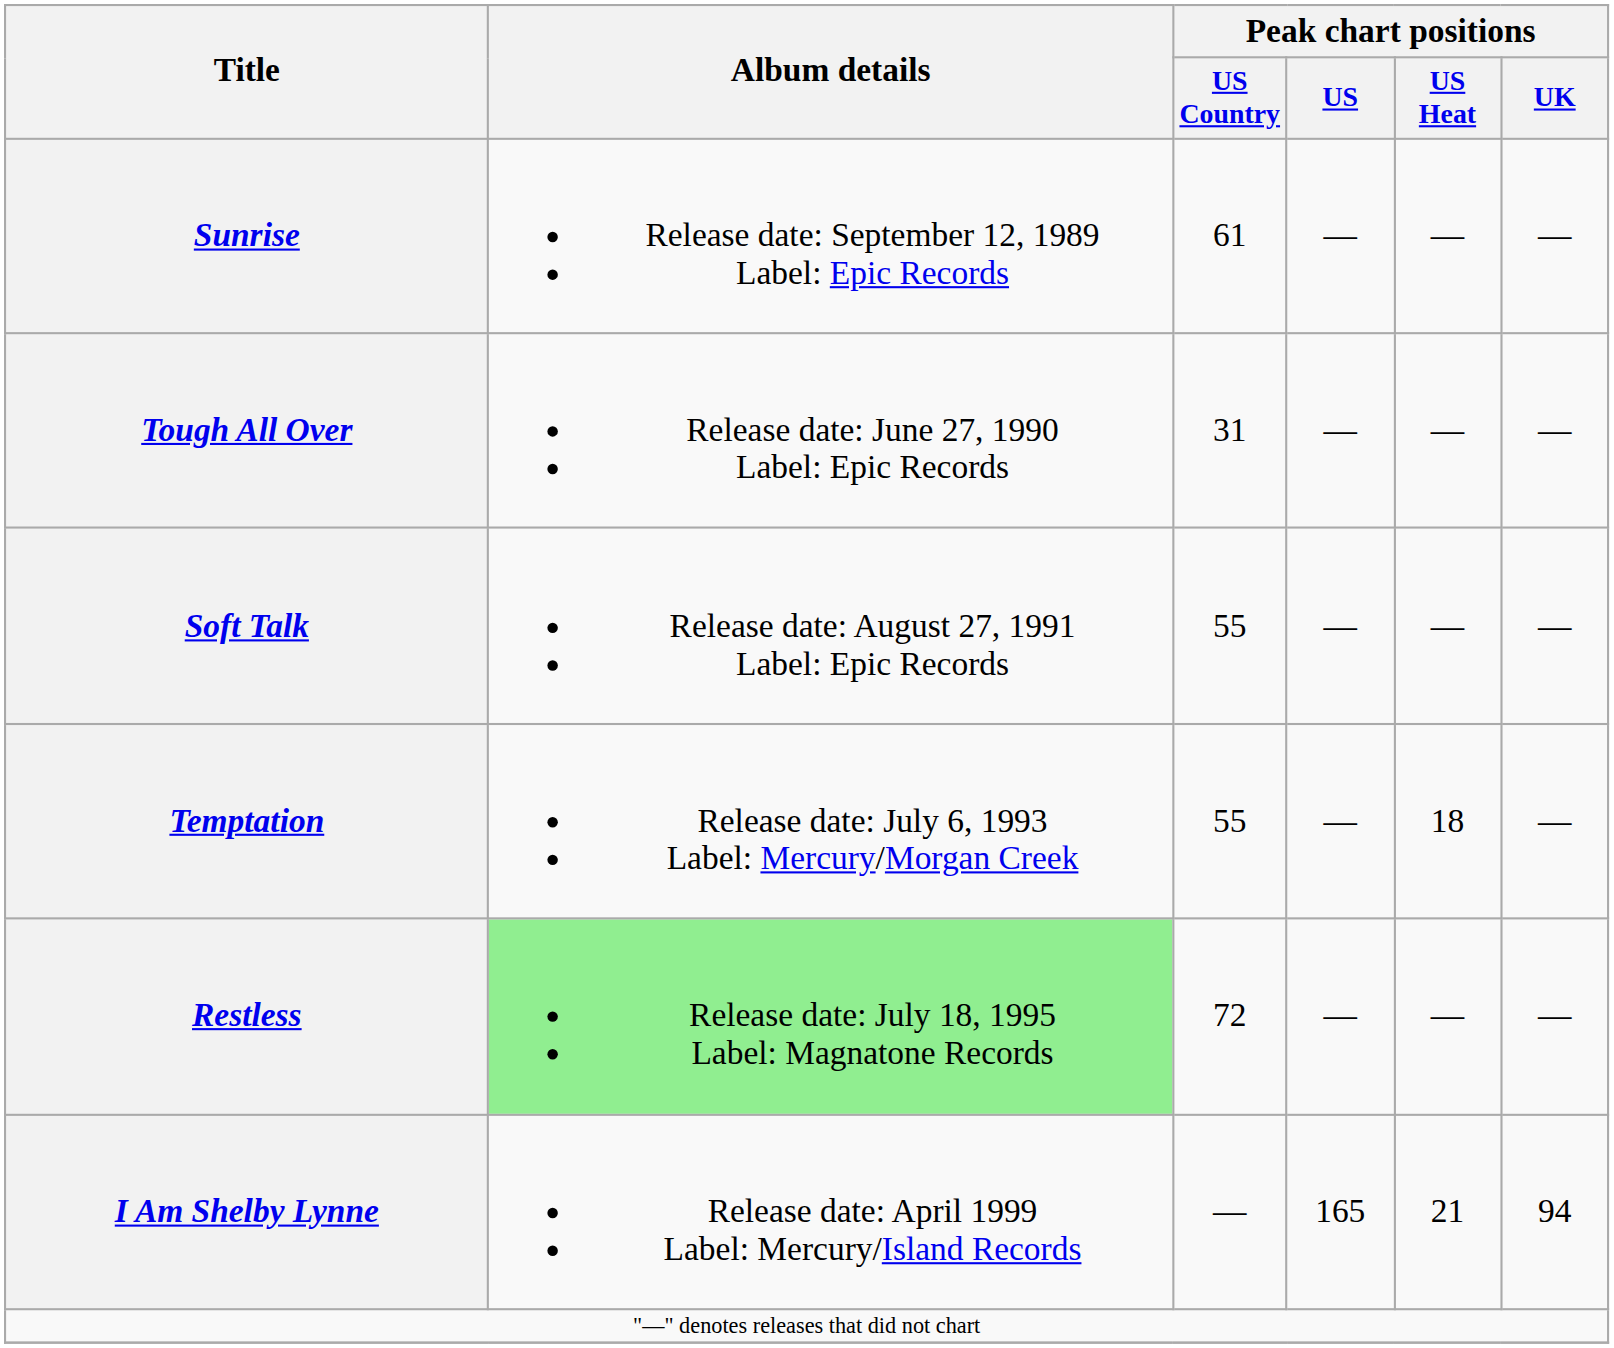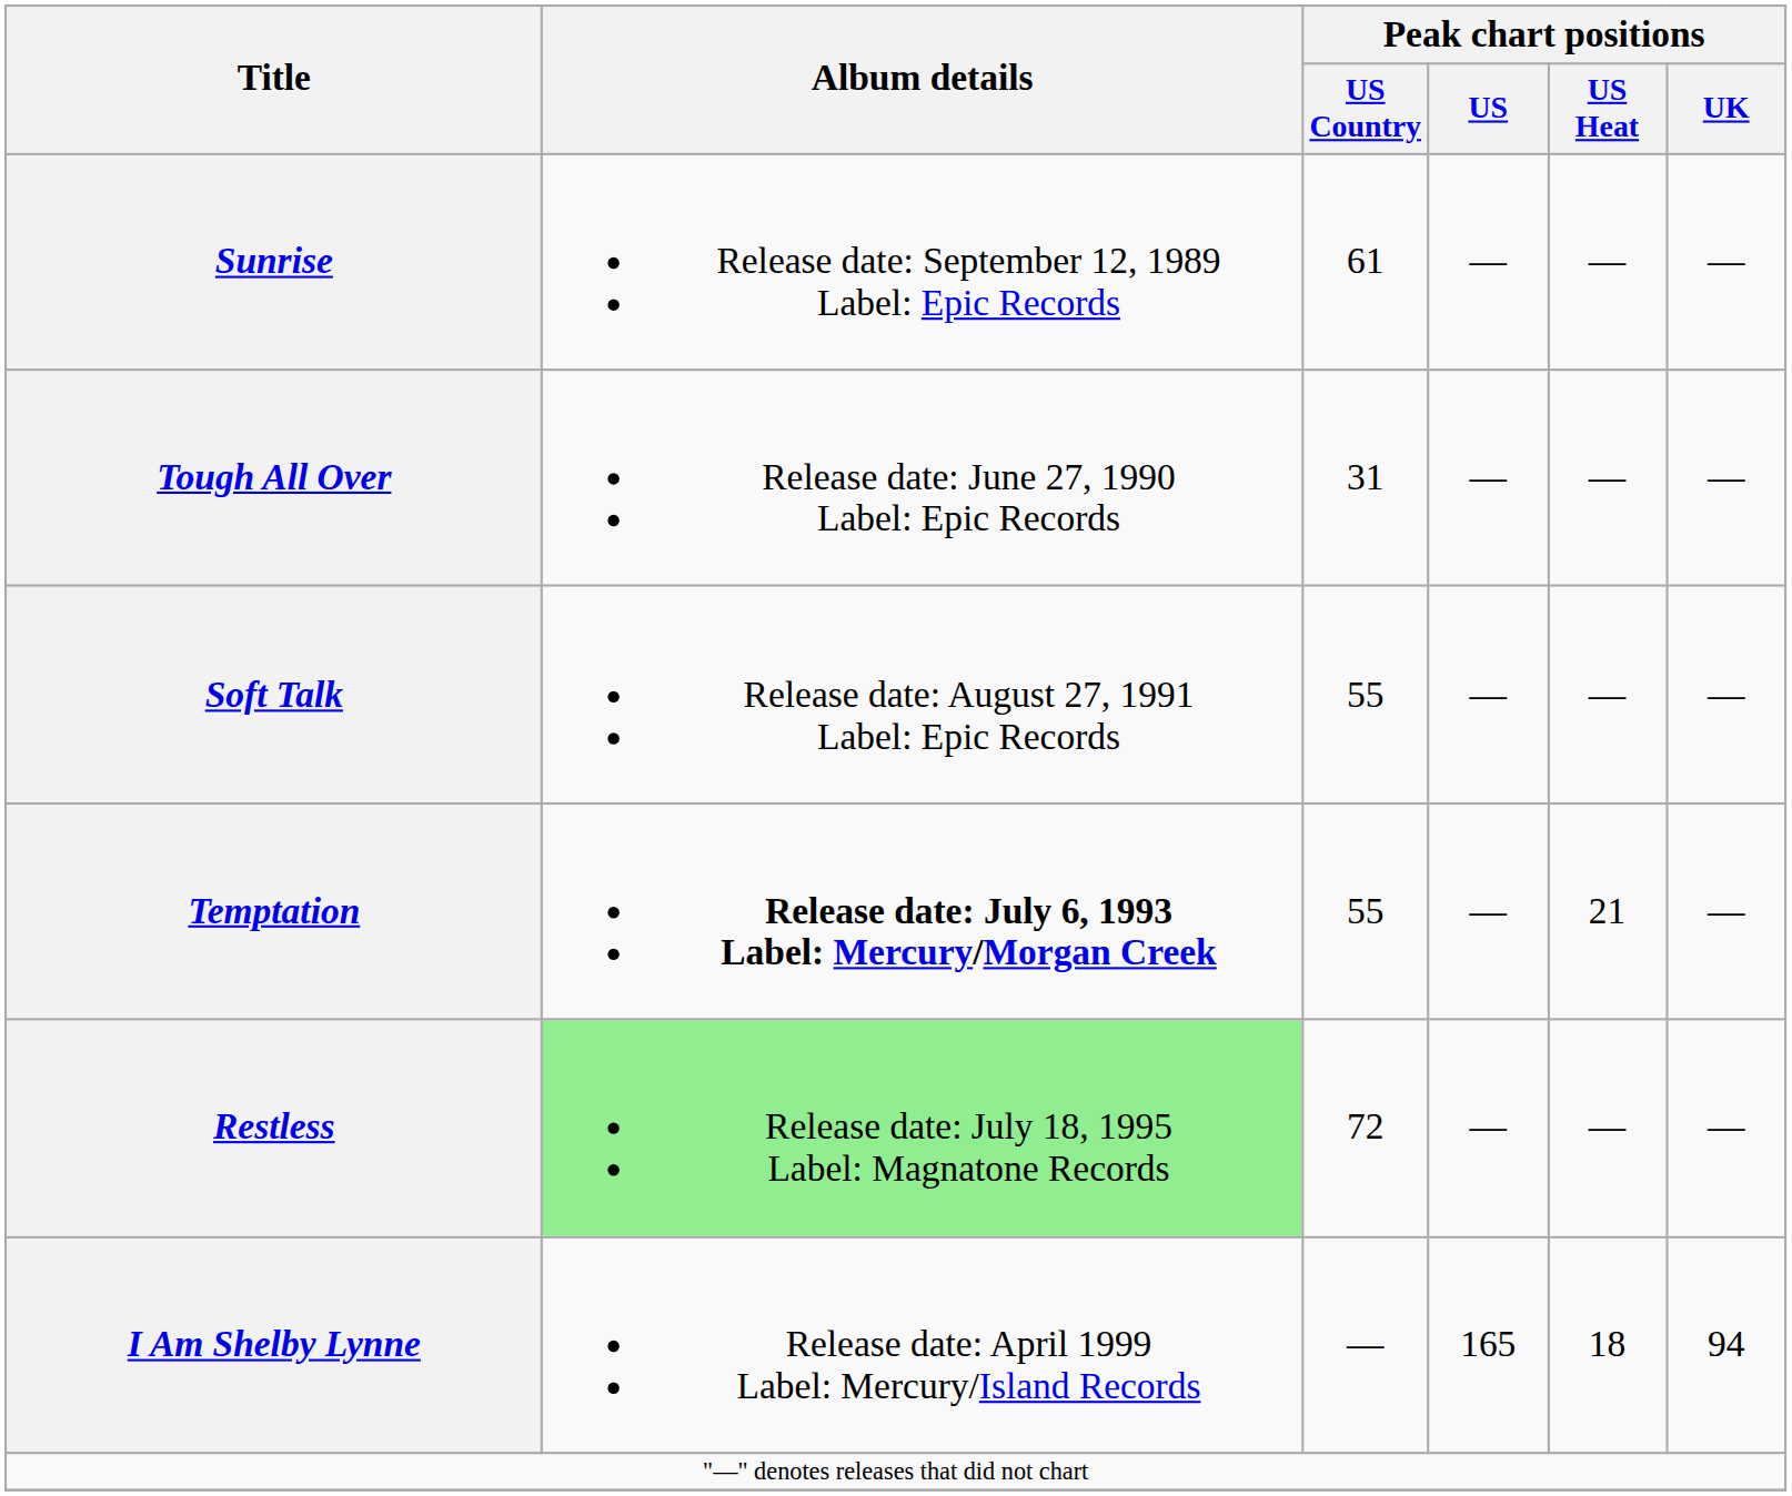Temptation | Album details: normal -> bold
Temptation | Peak chart positions / US Heat: 18 -> 21
I Am Shelby Lynne | Peak chart positions / US Heat: 21 -> 18
